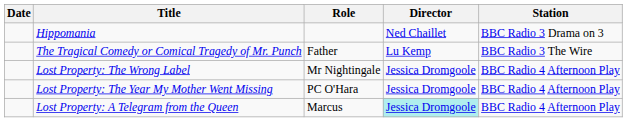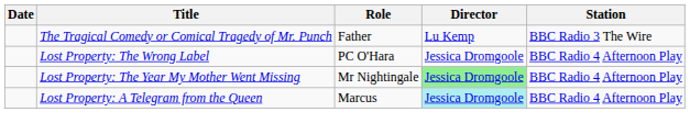- row: Hippomania | Ned Chaillet | BBC Radio 3 Drama on 3
Lost Property: The Wrong Label | Role: Mr Nightingale -> PC O'Hara
Lost Property: The Year My Mother Went Missing | Role: PC O'Hara -> Mr Nightingale
Lost Property: The Year My Mother Went Missing | Director: no background -> lightgreen background
